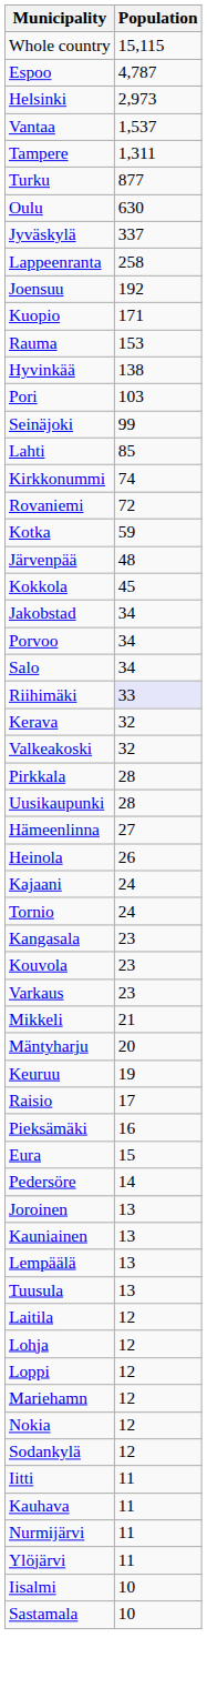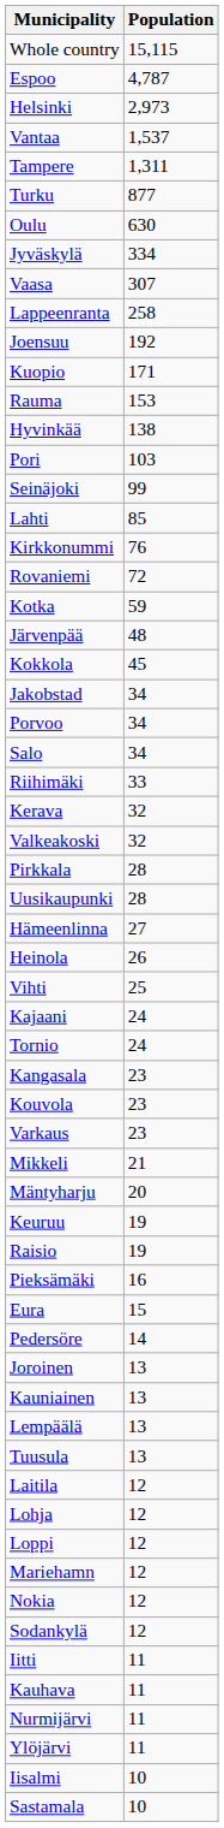Jyväskylä | Population: 337 -> 334
+ row: Vaasa | 307
Kirkkonummi | Population: 74 -> 76
Riihimäki | Population: lavender background -> no background
+ row: Vihti | 25
Raisio | Population: 17 -> 19
